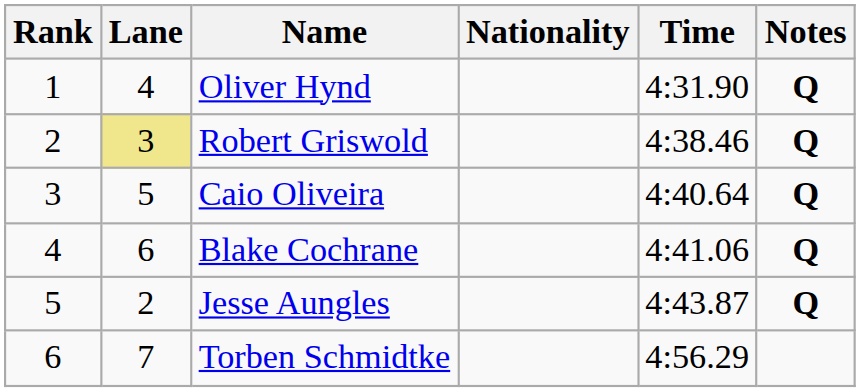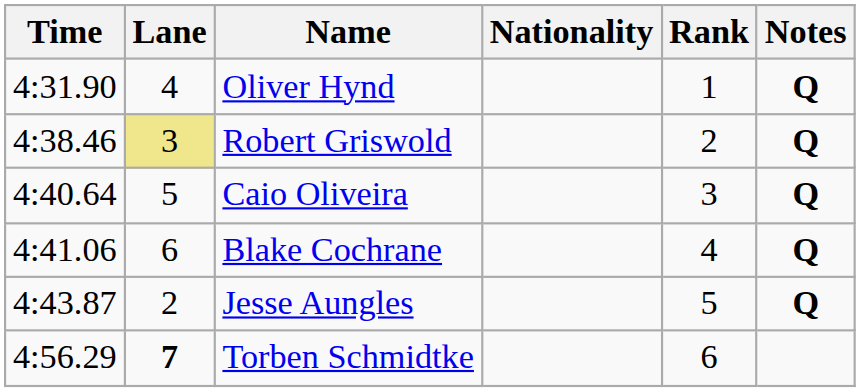columns swapped: Rank <-> Time
Torben Schmidtke | Lane: normal -> bold
